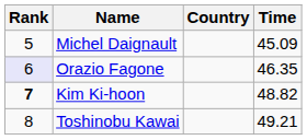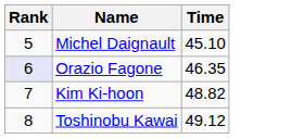- column: Country
Michel Daignault | Time: 45.09 -> 45.10
Kim Ki-hoon | Rank: bold -> normal
Toshinobu Kawai | Time: 49.21 -> 49.12
